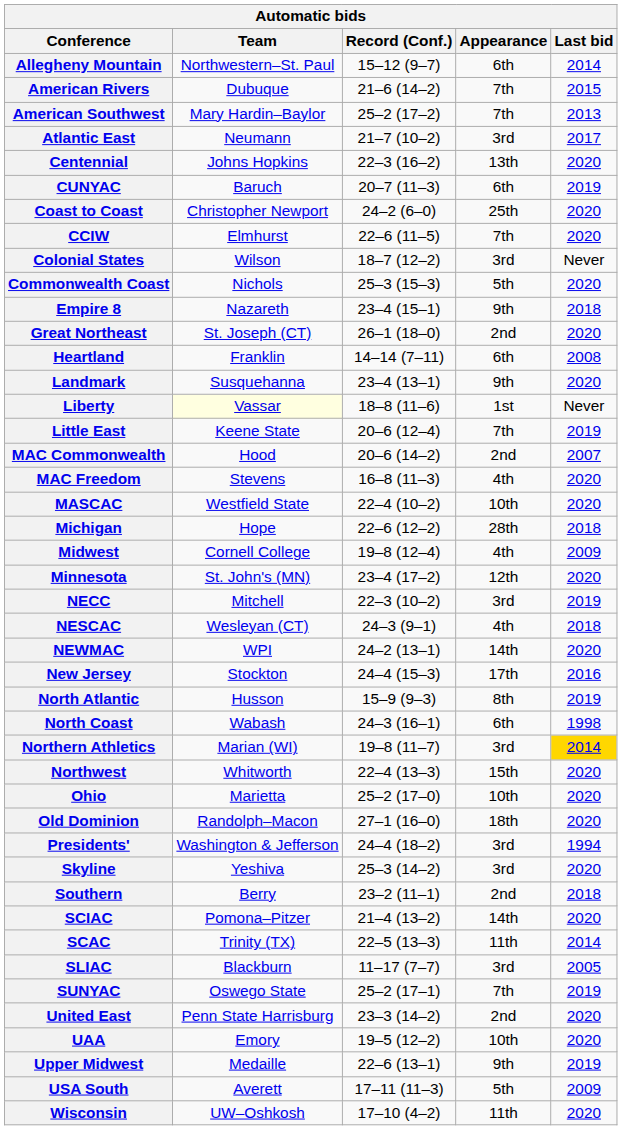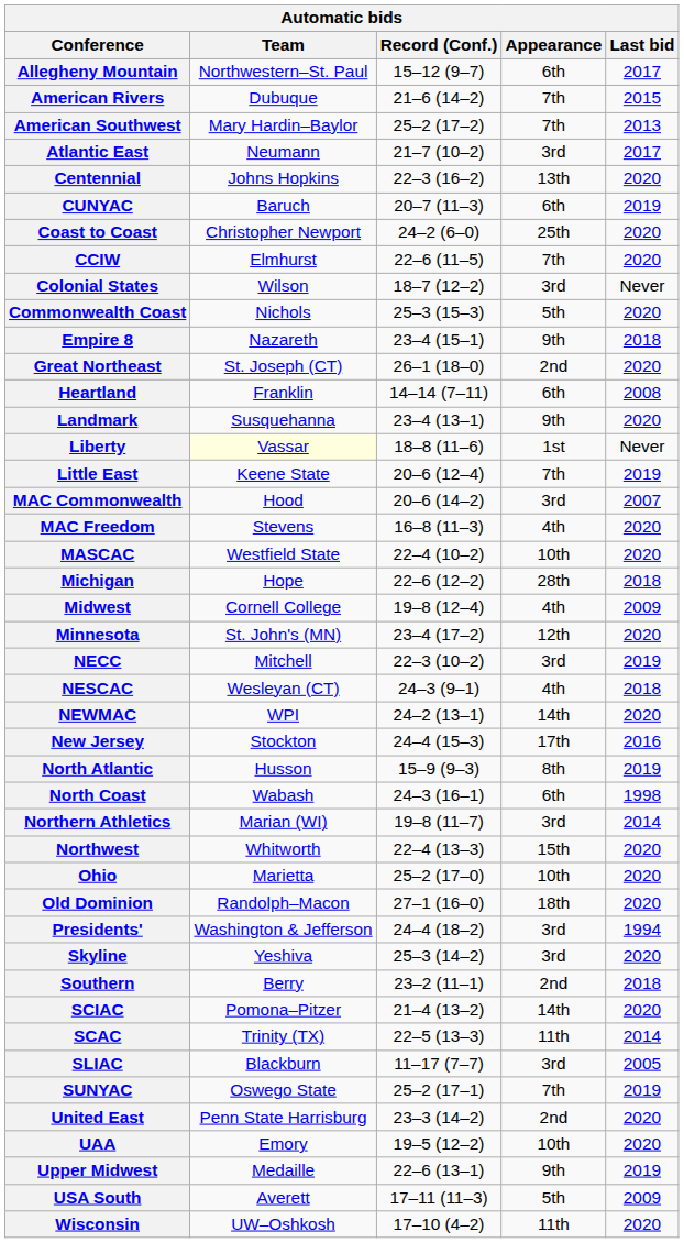Allegheny Mountain | Last bid: 2014 -> 2017
MAC Commonwealth | Appearance: 2nd -> 3rd
Northern Athletics | Last bid: gold background -> no background
